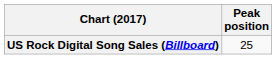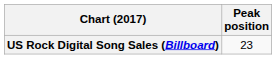US Rock Digital Song Sales (Billboard) | Peak position: 25 -> 23
